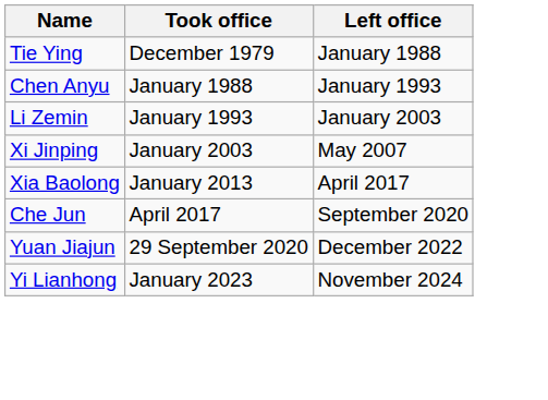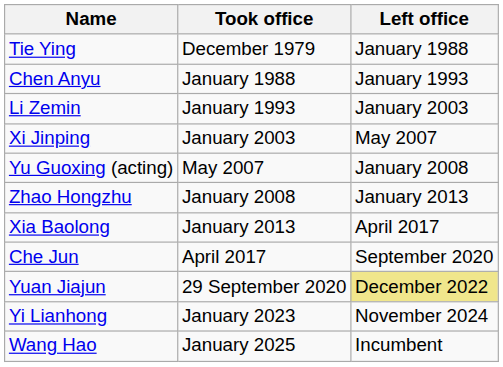+ row: Yu Guoxing (acting) | May 2007 | January 2008
+ row: Zhao Hongzhu | January 2008 | January 2013
Yuan Jiajun | Left office: no background -> khaki background
+ row: Wang Hao | January 2025 | Incumbent
